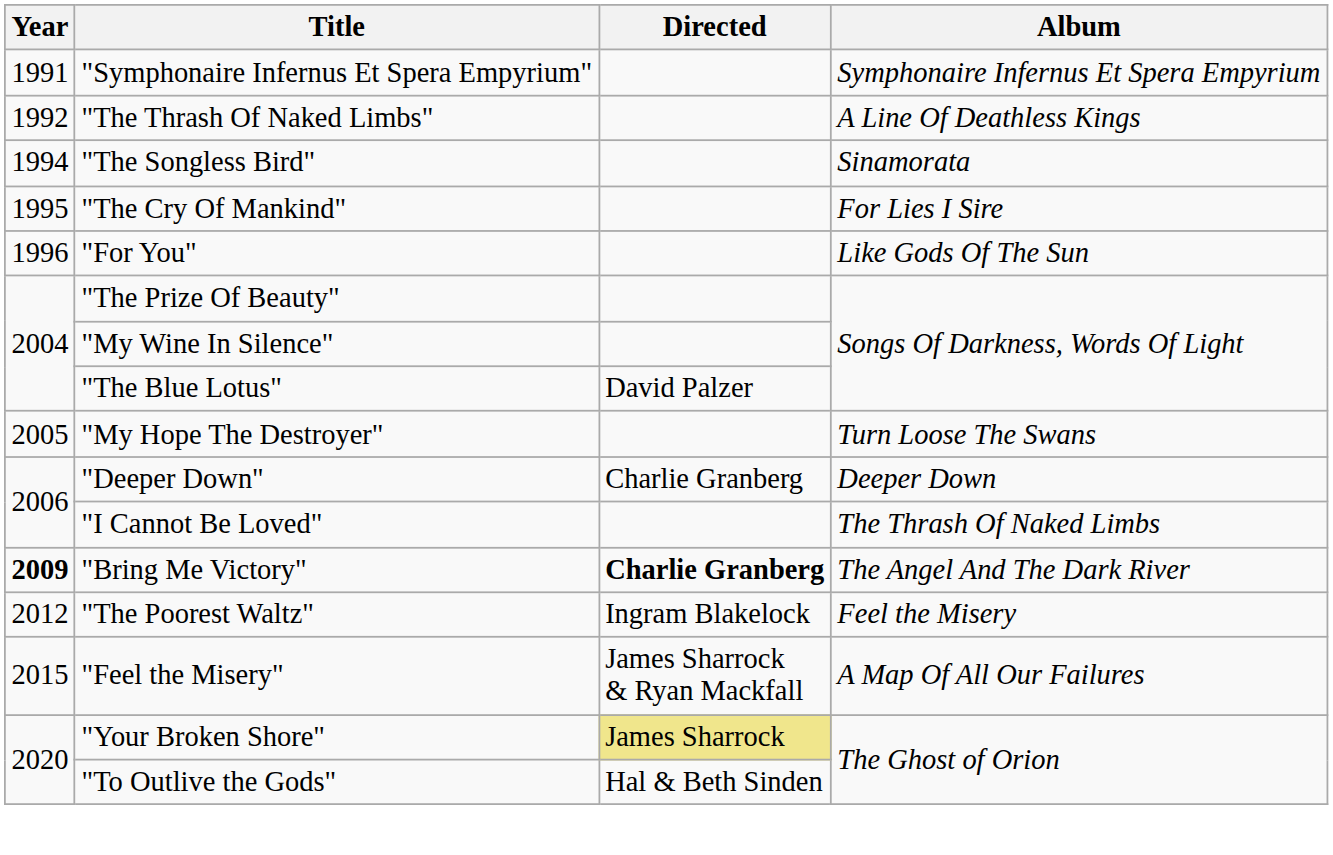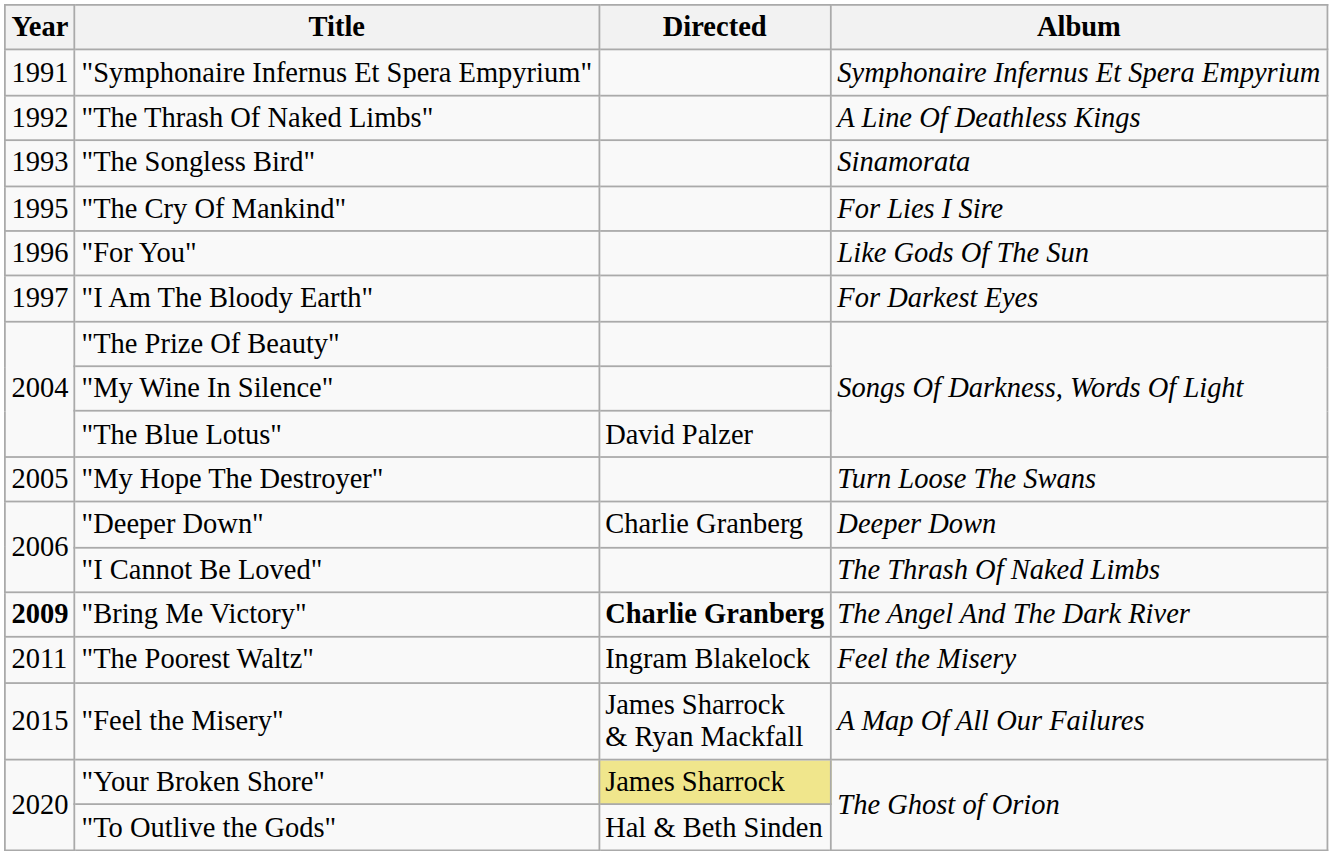"The Songless Bird" | Year: 1994 -> 1993
+ row: 1997 | "I Am The Bloody Earth" | For Darkest Eyes
"The Poorest Waltz" | Year: 2012 -> 2011
